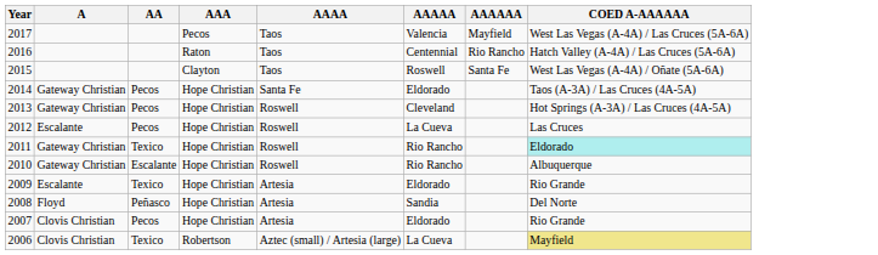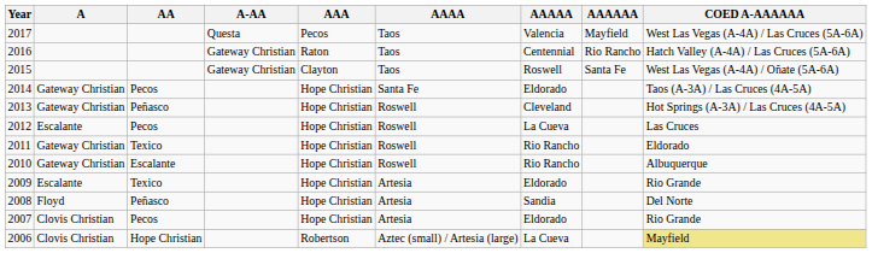+ column: A-AA | Questa | Gateway Christian | Gateway Christian
2013 | AA: Pecos -> Peñasco
2011 | COED A-AAAAAA: paleturquoise background -> no background
2006 | AA: Texico -> Hope Christian
